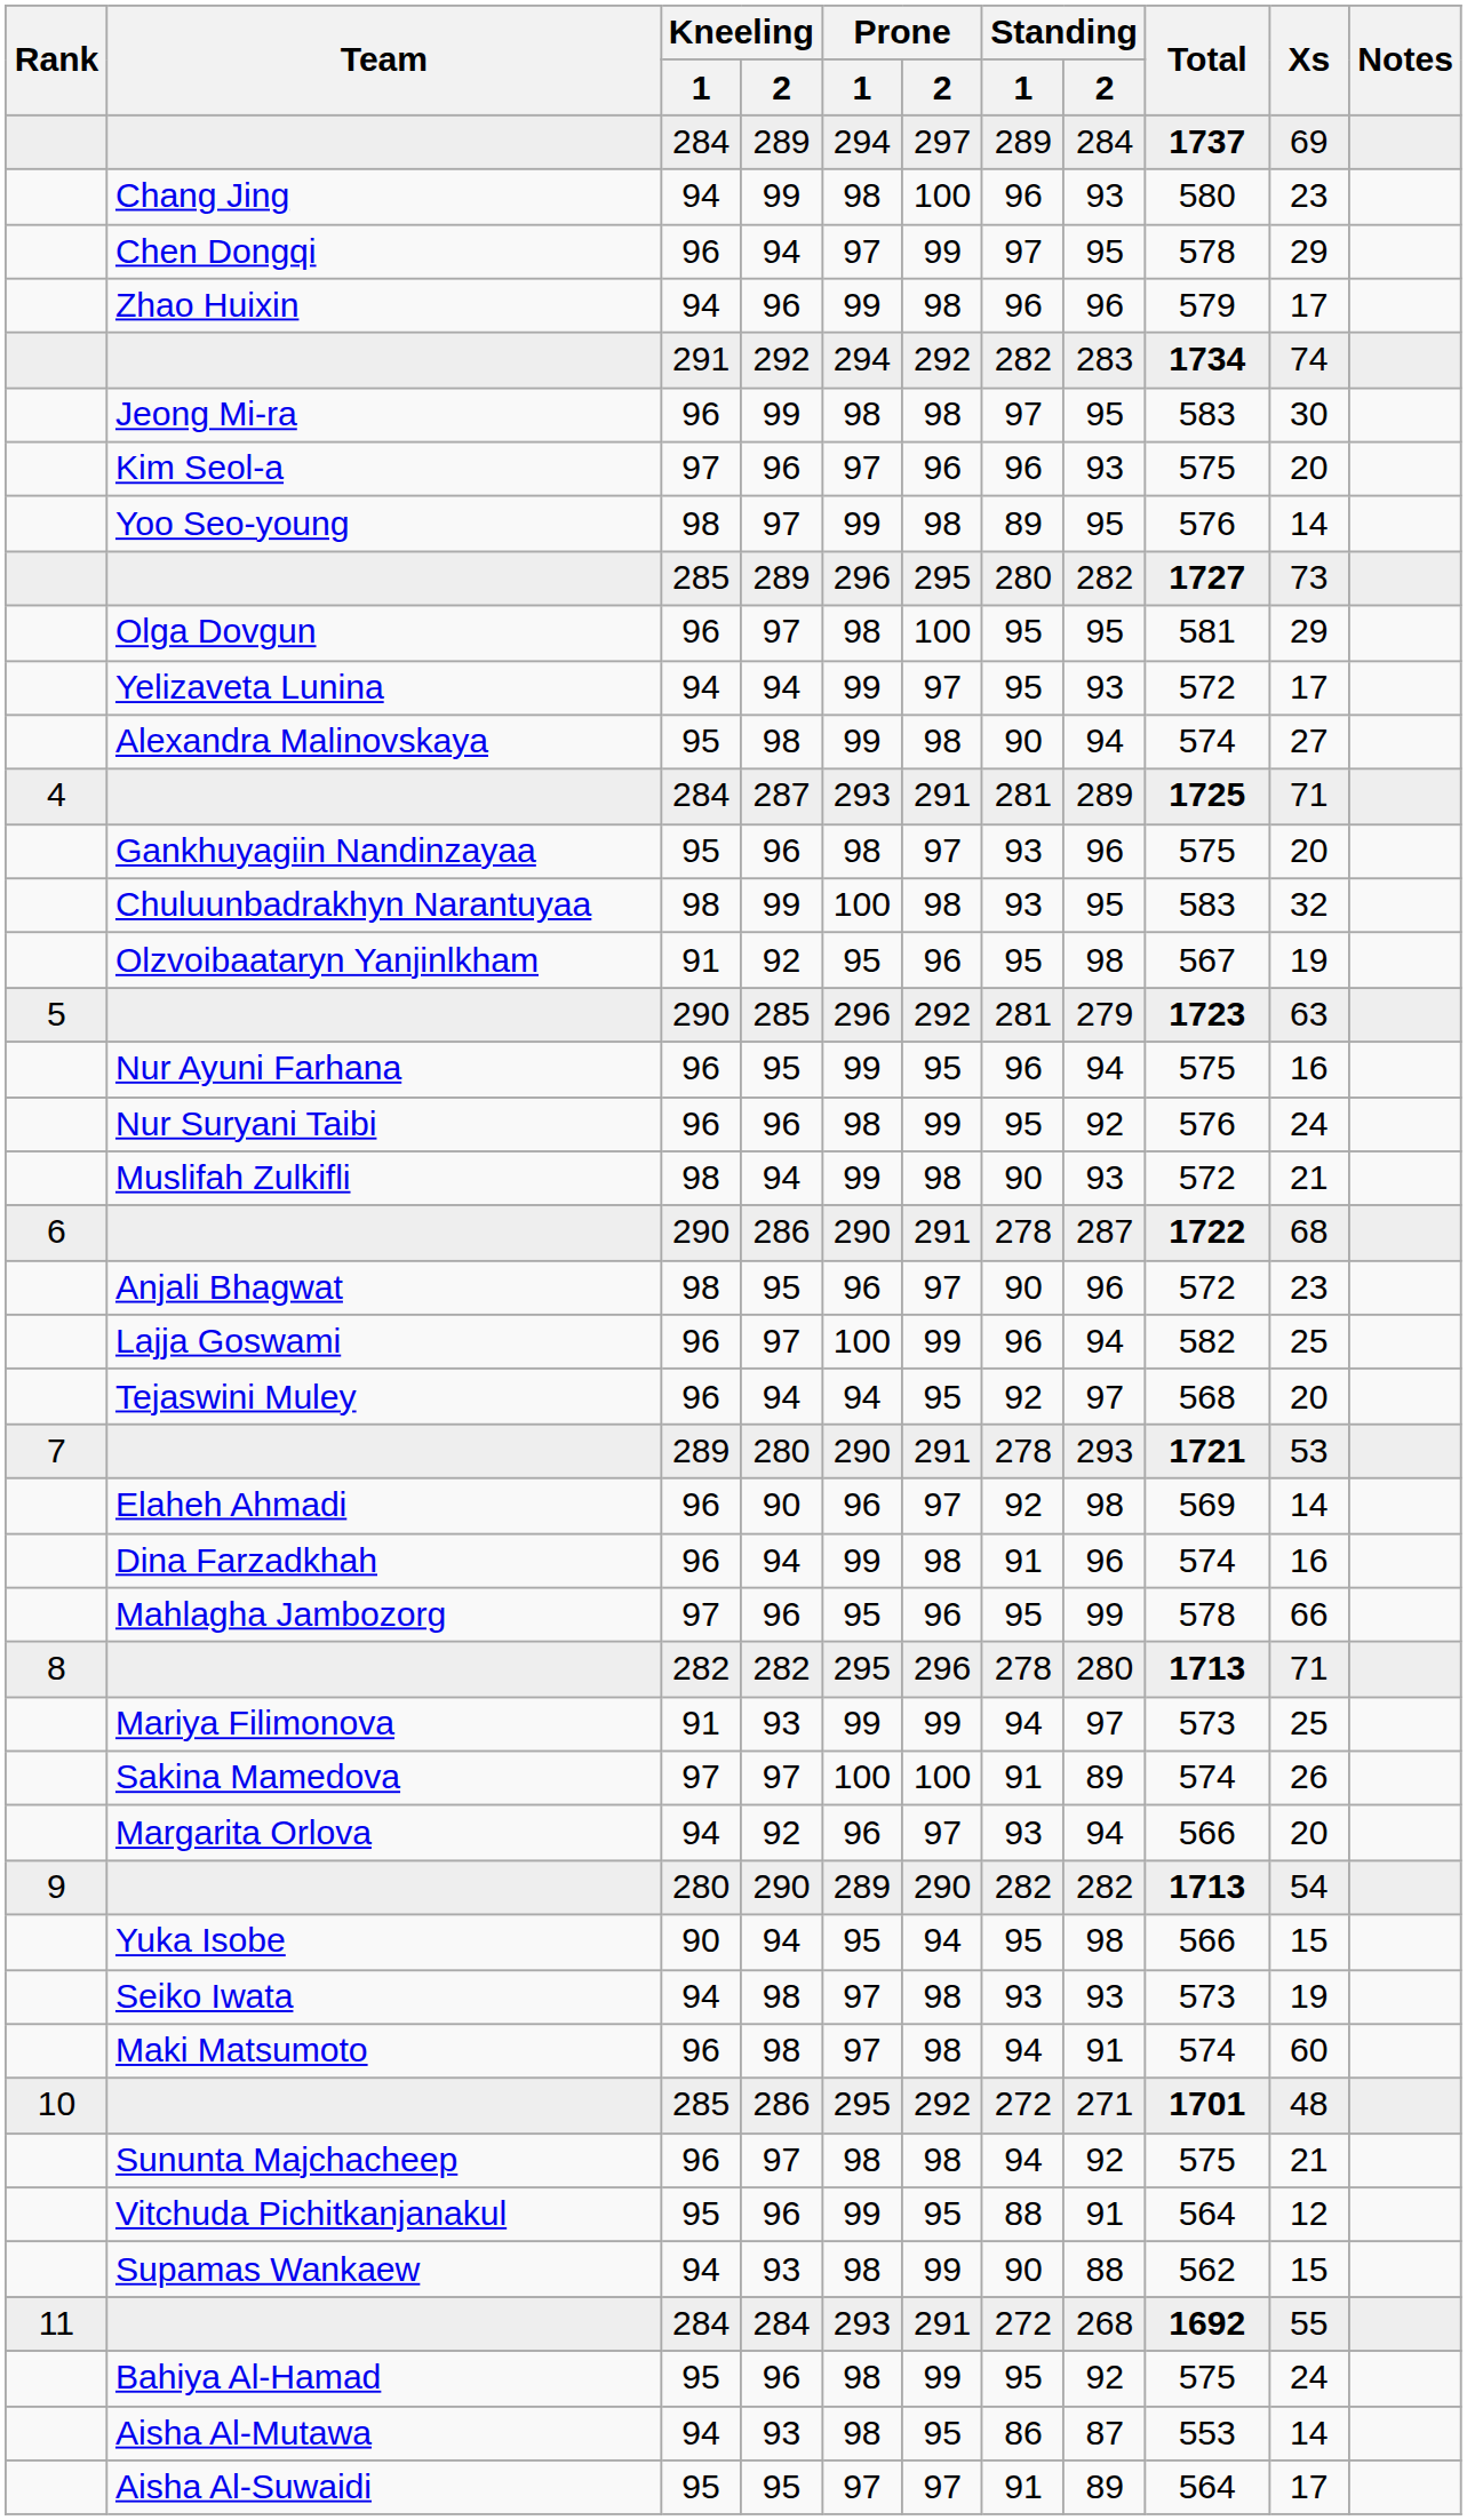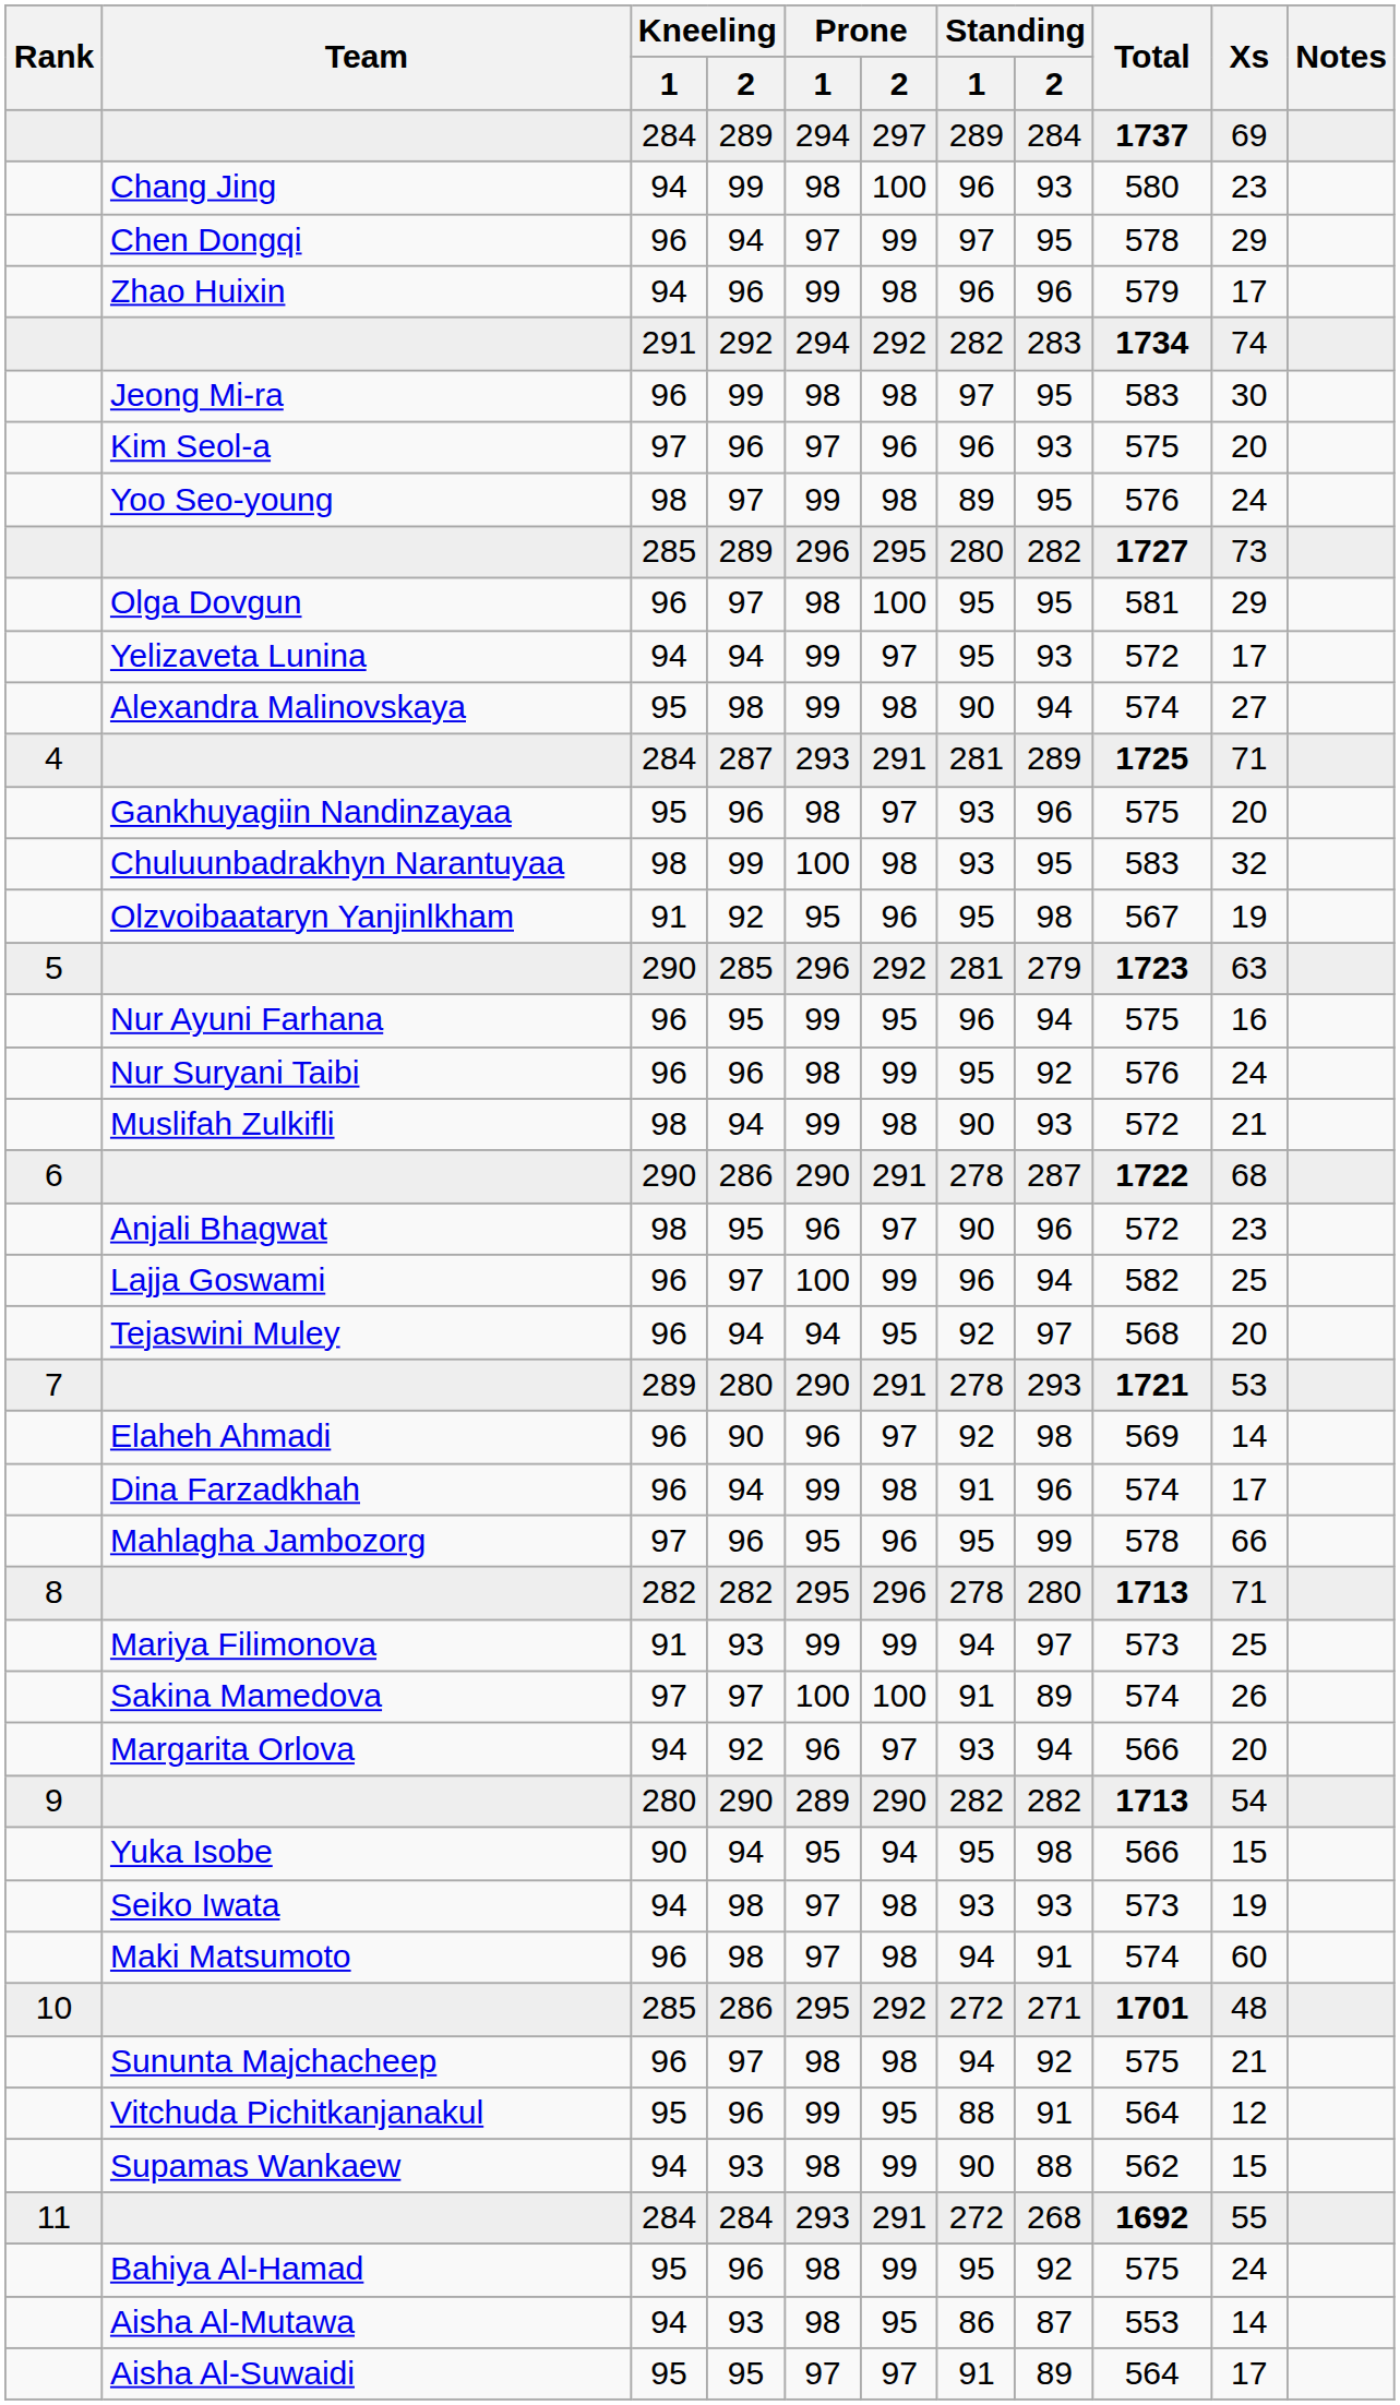Yoo Seo-young | Xs: 14 -> 24
Dina Farzadkhah | Xs: 16 -> 17
